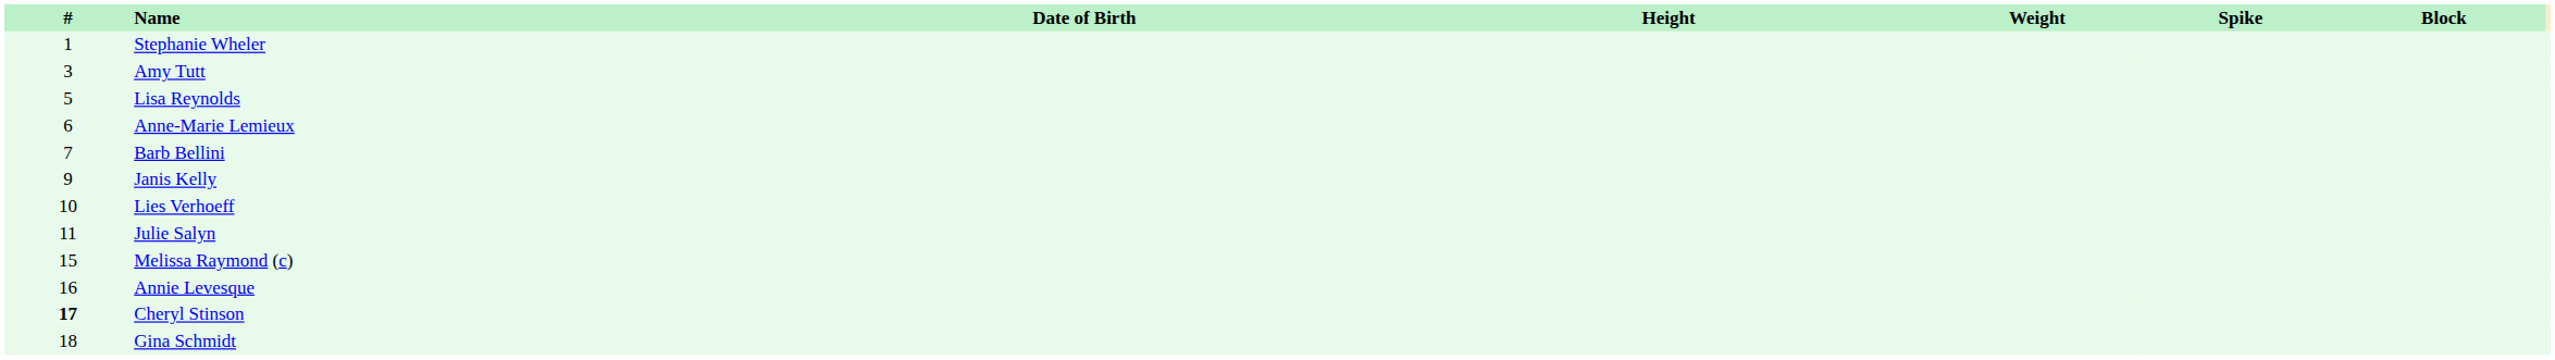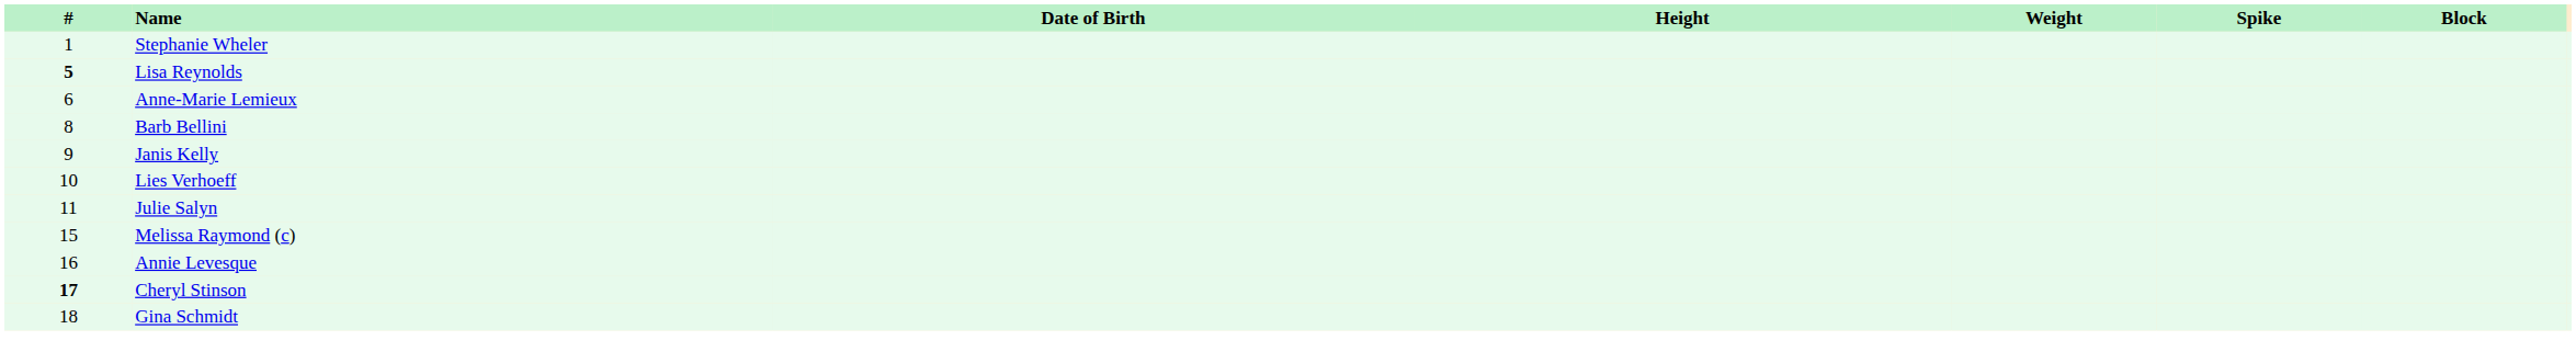- row: 3 | Amy Tutt
Lisa Reynolds | #: normal -> bold
Barb Bellini | #: 7 -> 8
